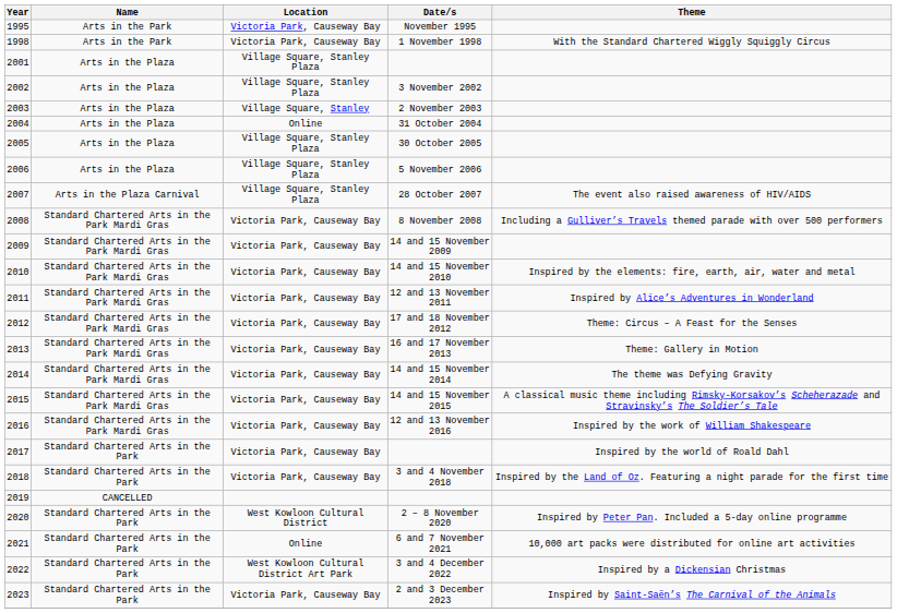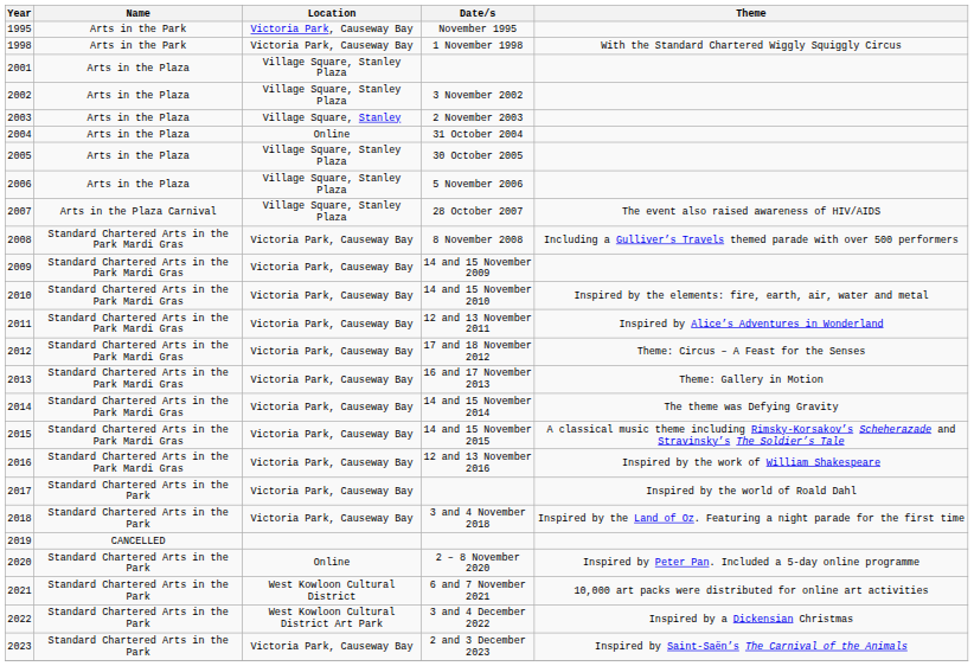2 – 8 November 2020 | Location: West Kowloon Cultural District -> Online
6 and 7 November 2021 | Location: Online -> West Kowloon Cultural District
